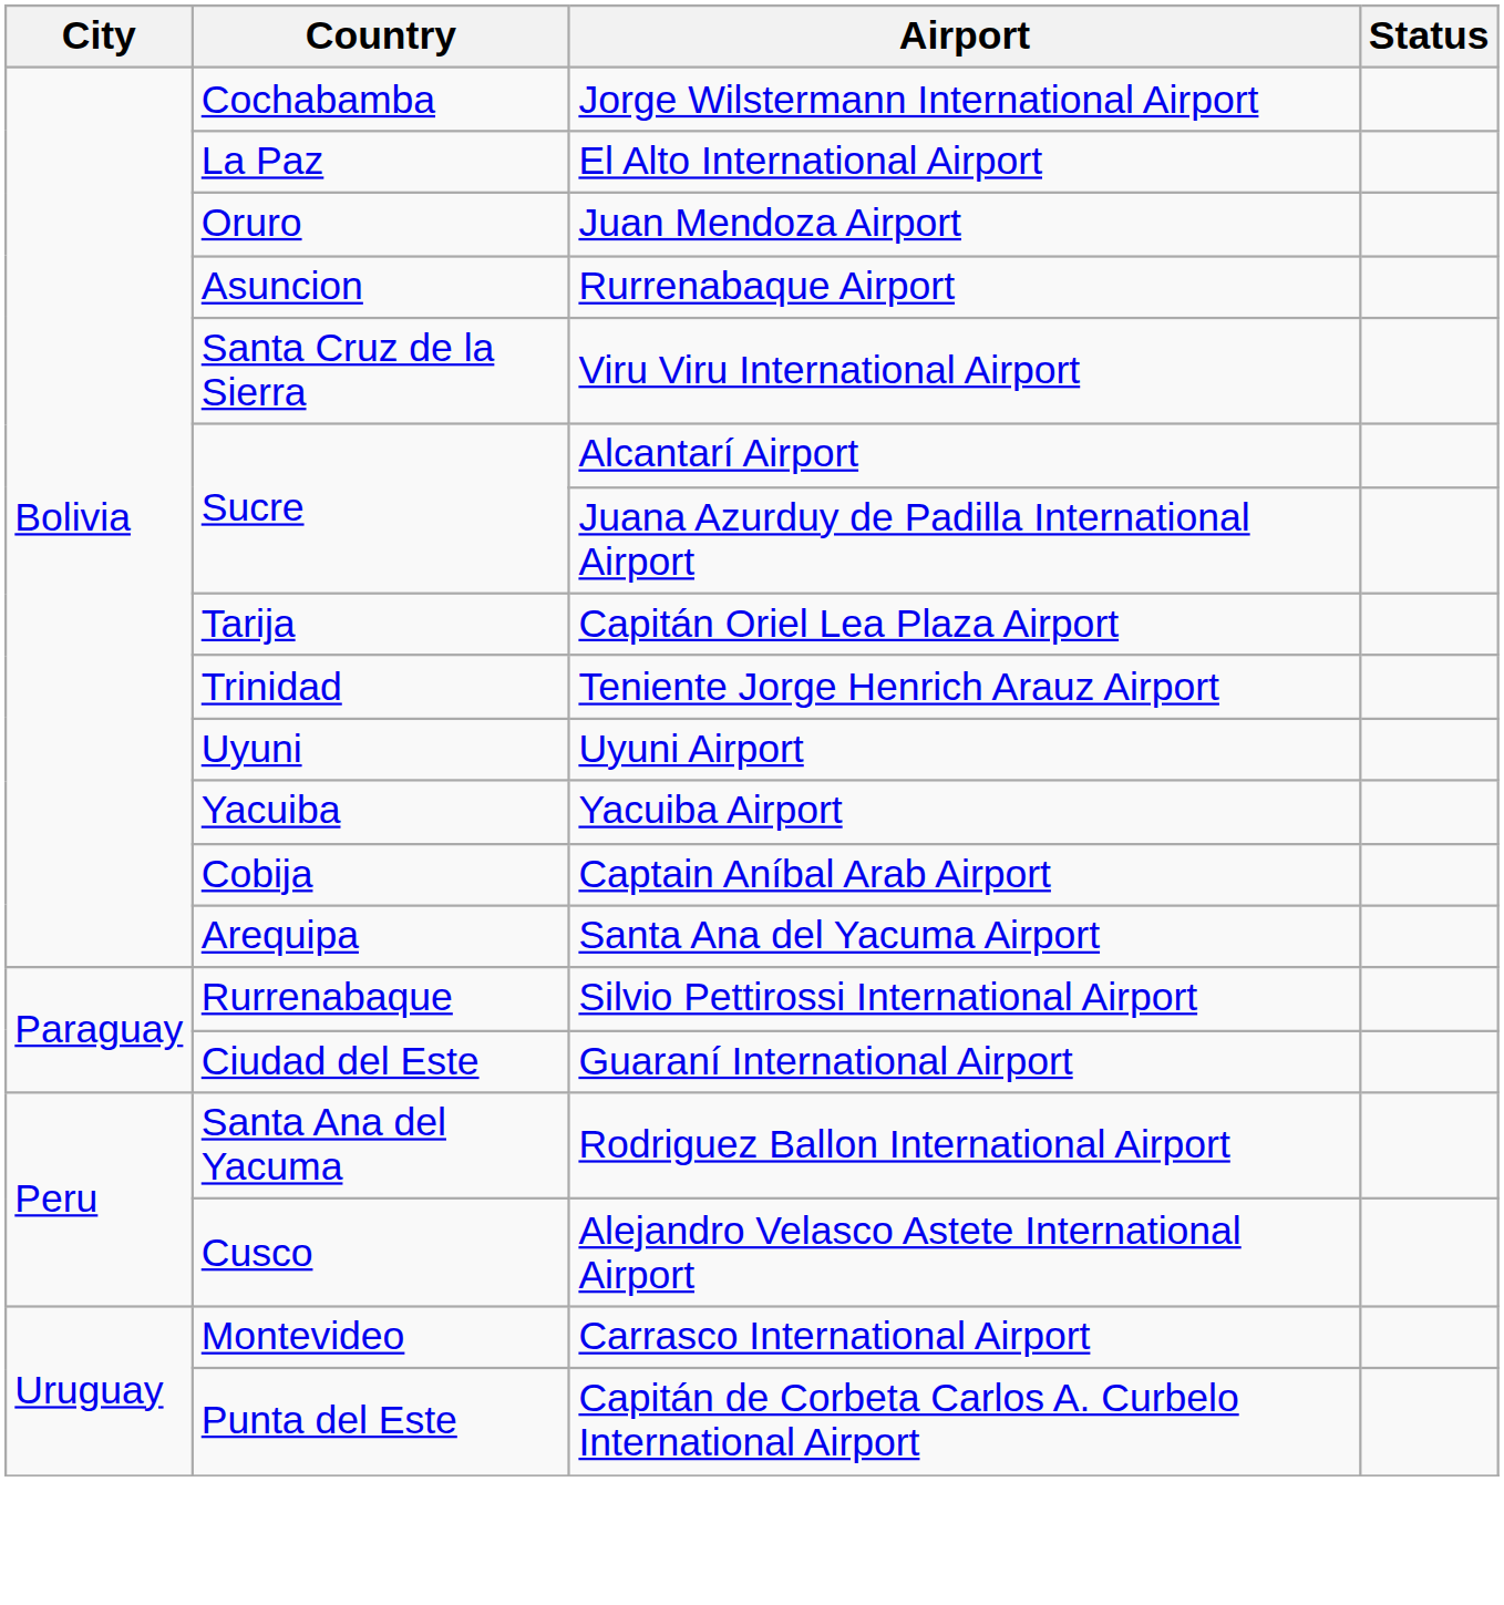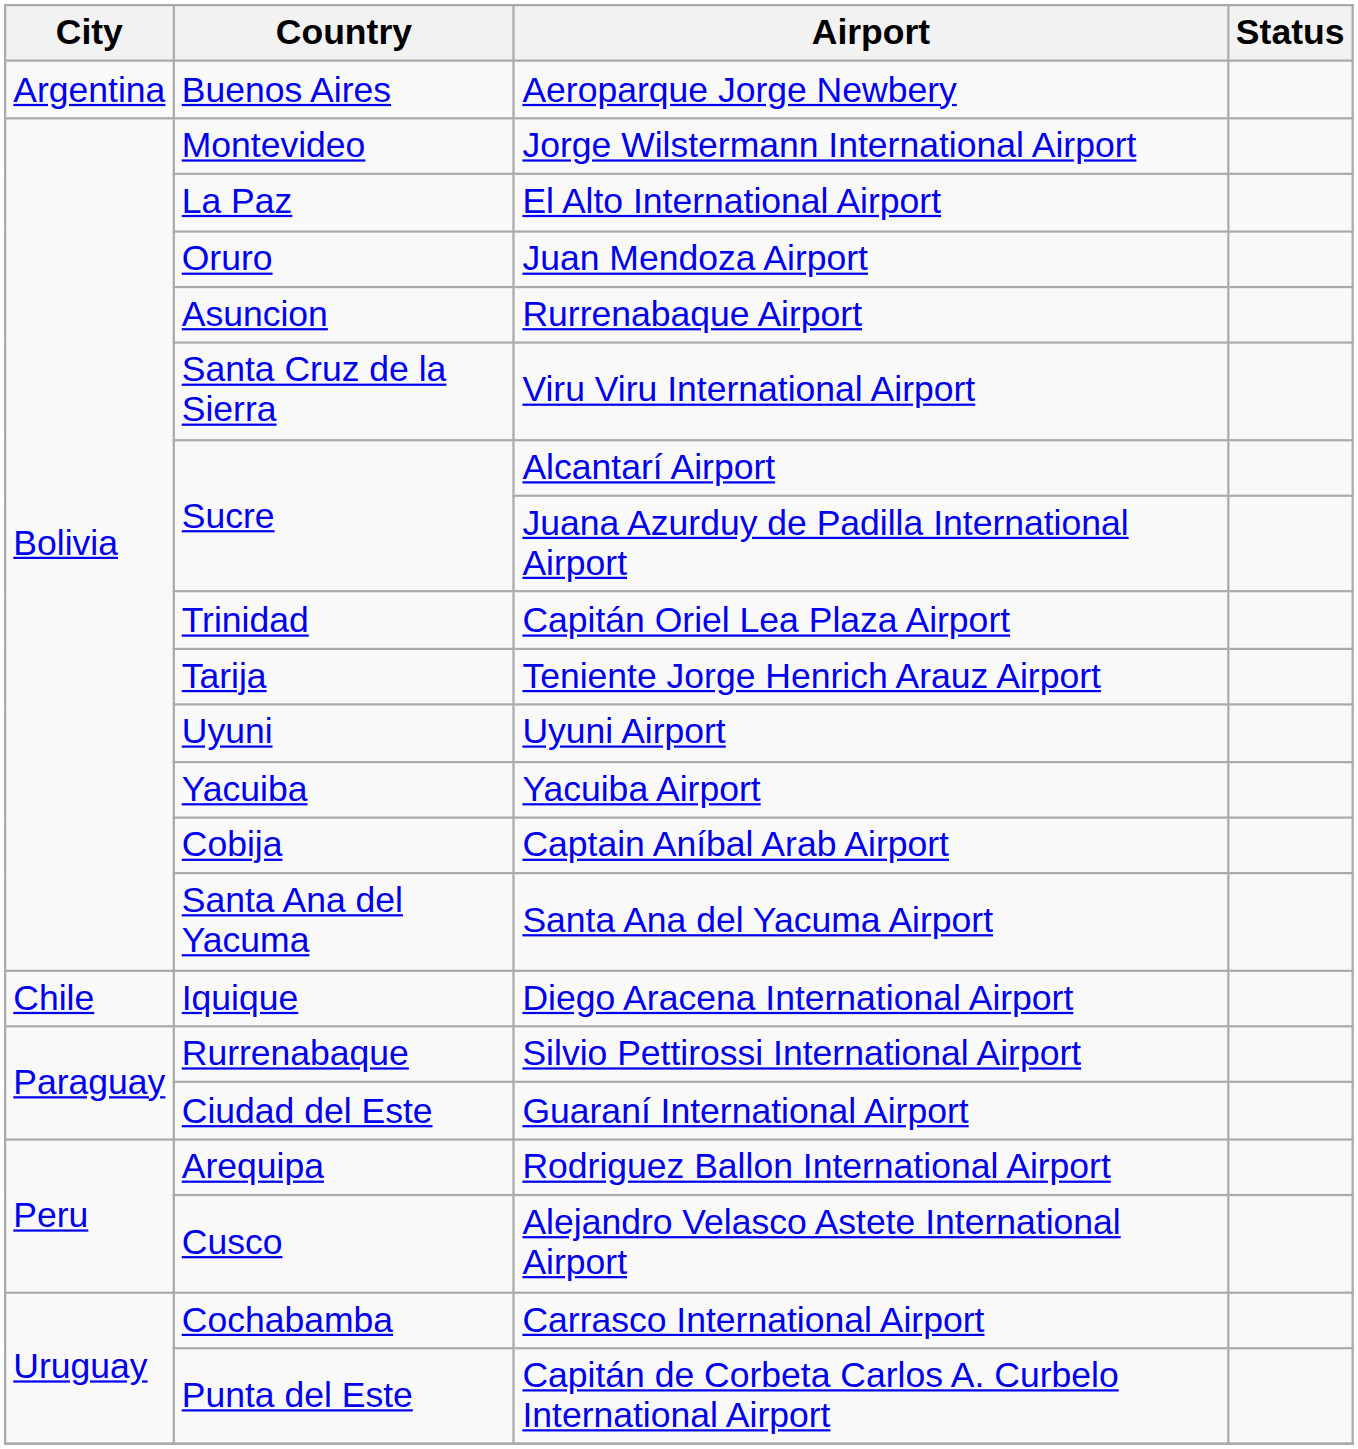+ row: Argentina | Buenos Aires | Aeroparque Jorge Newbery
Jorge Wilstermann International Airport | Country: Cochabamba -> Montevideo
Capitán Oriel Lea Plaza Airport | Country: Tarija -> Trinidad
Teniente Jorge Henrich Arauz Airport | Country: Trinidad -> Tarija
Santa Ana del Yacuma Airport | Country: Arequipa -> Santa Ana del Yacuma
+ row: Chile | Iquique | Diego Aracena International Airport
Rodriguez Ballon International Airport | Country: Santa Ana del Yacuma -> Arequipa
Carrasco International Airport | Country: Montevideo -> Cochabamba
